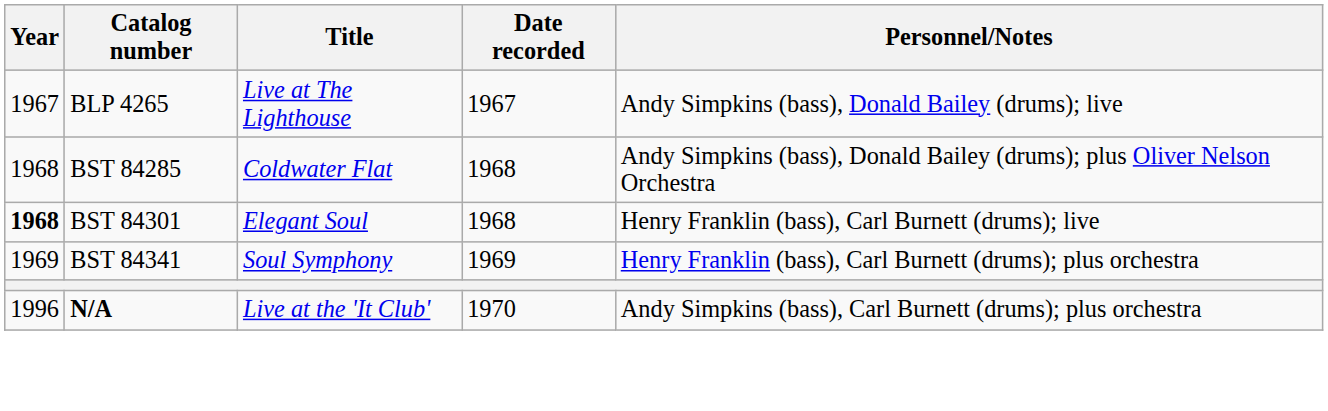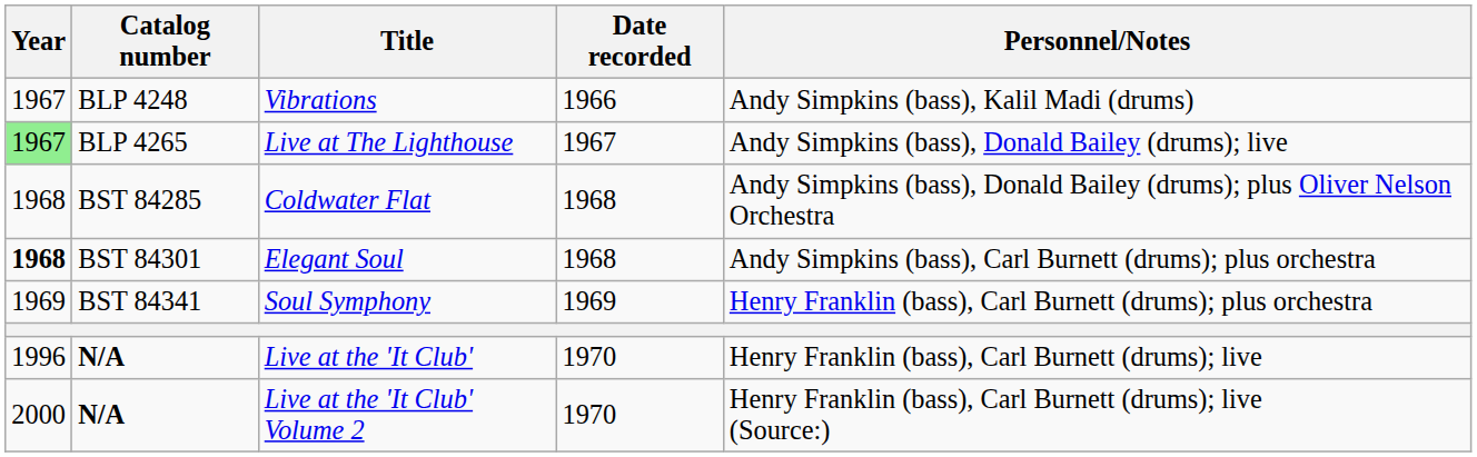+ row: 1967 | BLP 4248 | Vibrations | 1966 | Andy Simpkins (bass), Kalil Madi (drums)
Live at The Lighthouse | Year: no background -> lightgreen background
Elegant Soul | Personnel/Notes: Henry Franklin (bass), Carl Burnett (drums); live -> Andy Simpkins (bass), Carl Burnett (drums); plus orchestra
Live at the 'It Club' | Personnel/Notes: Andy Simpkins (bass), Carl Burnett (drums); plus orchestra -> Henry Franklin (bass), Carl Burnett (drums); live
+ row: 2000 | N/A | Live at the 'It Club' Volume 2 | 1970 | Henry Franklin (bass), Carl Burnett (drums); live (Source:)
